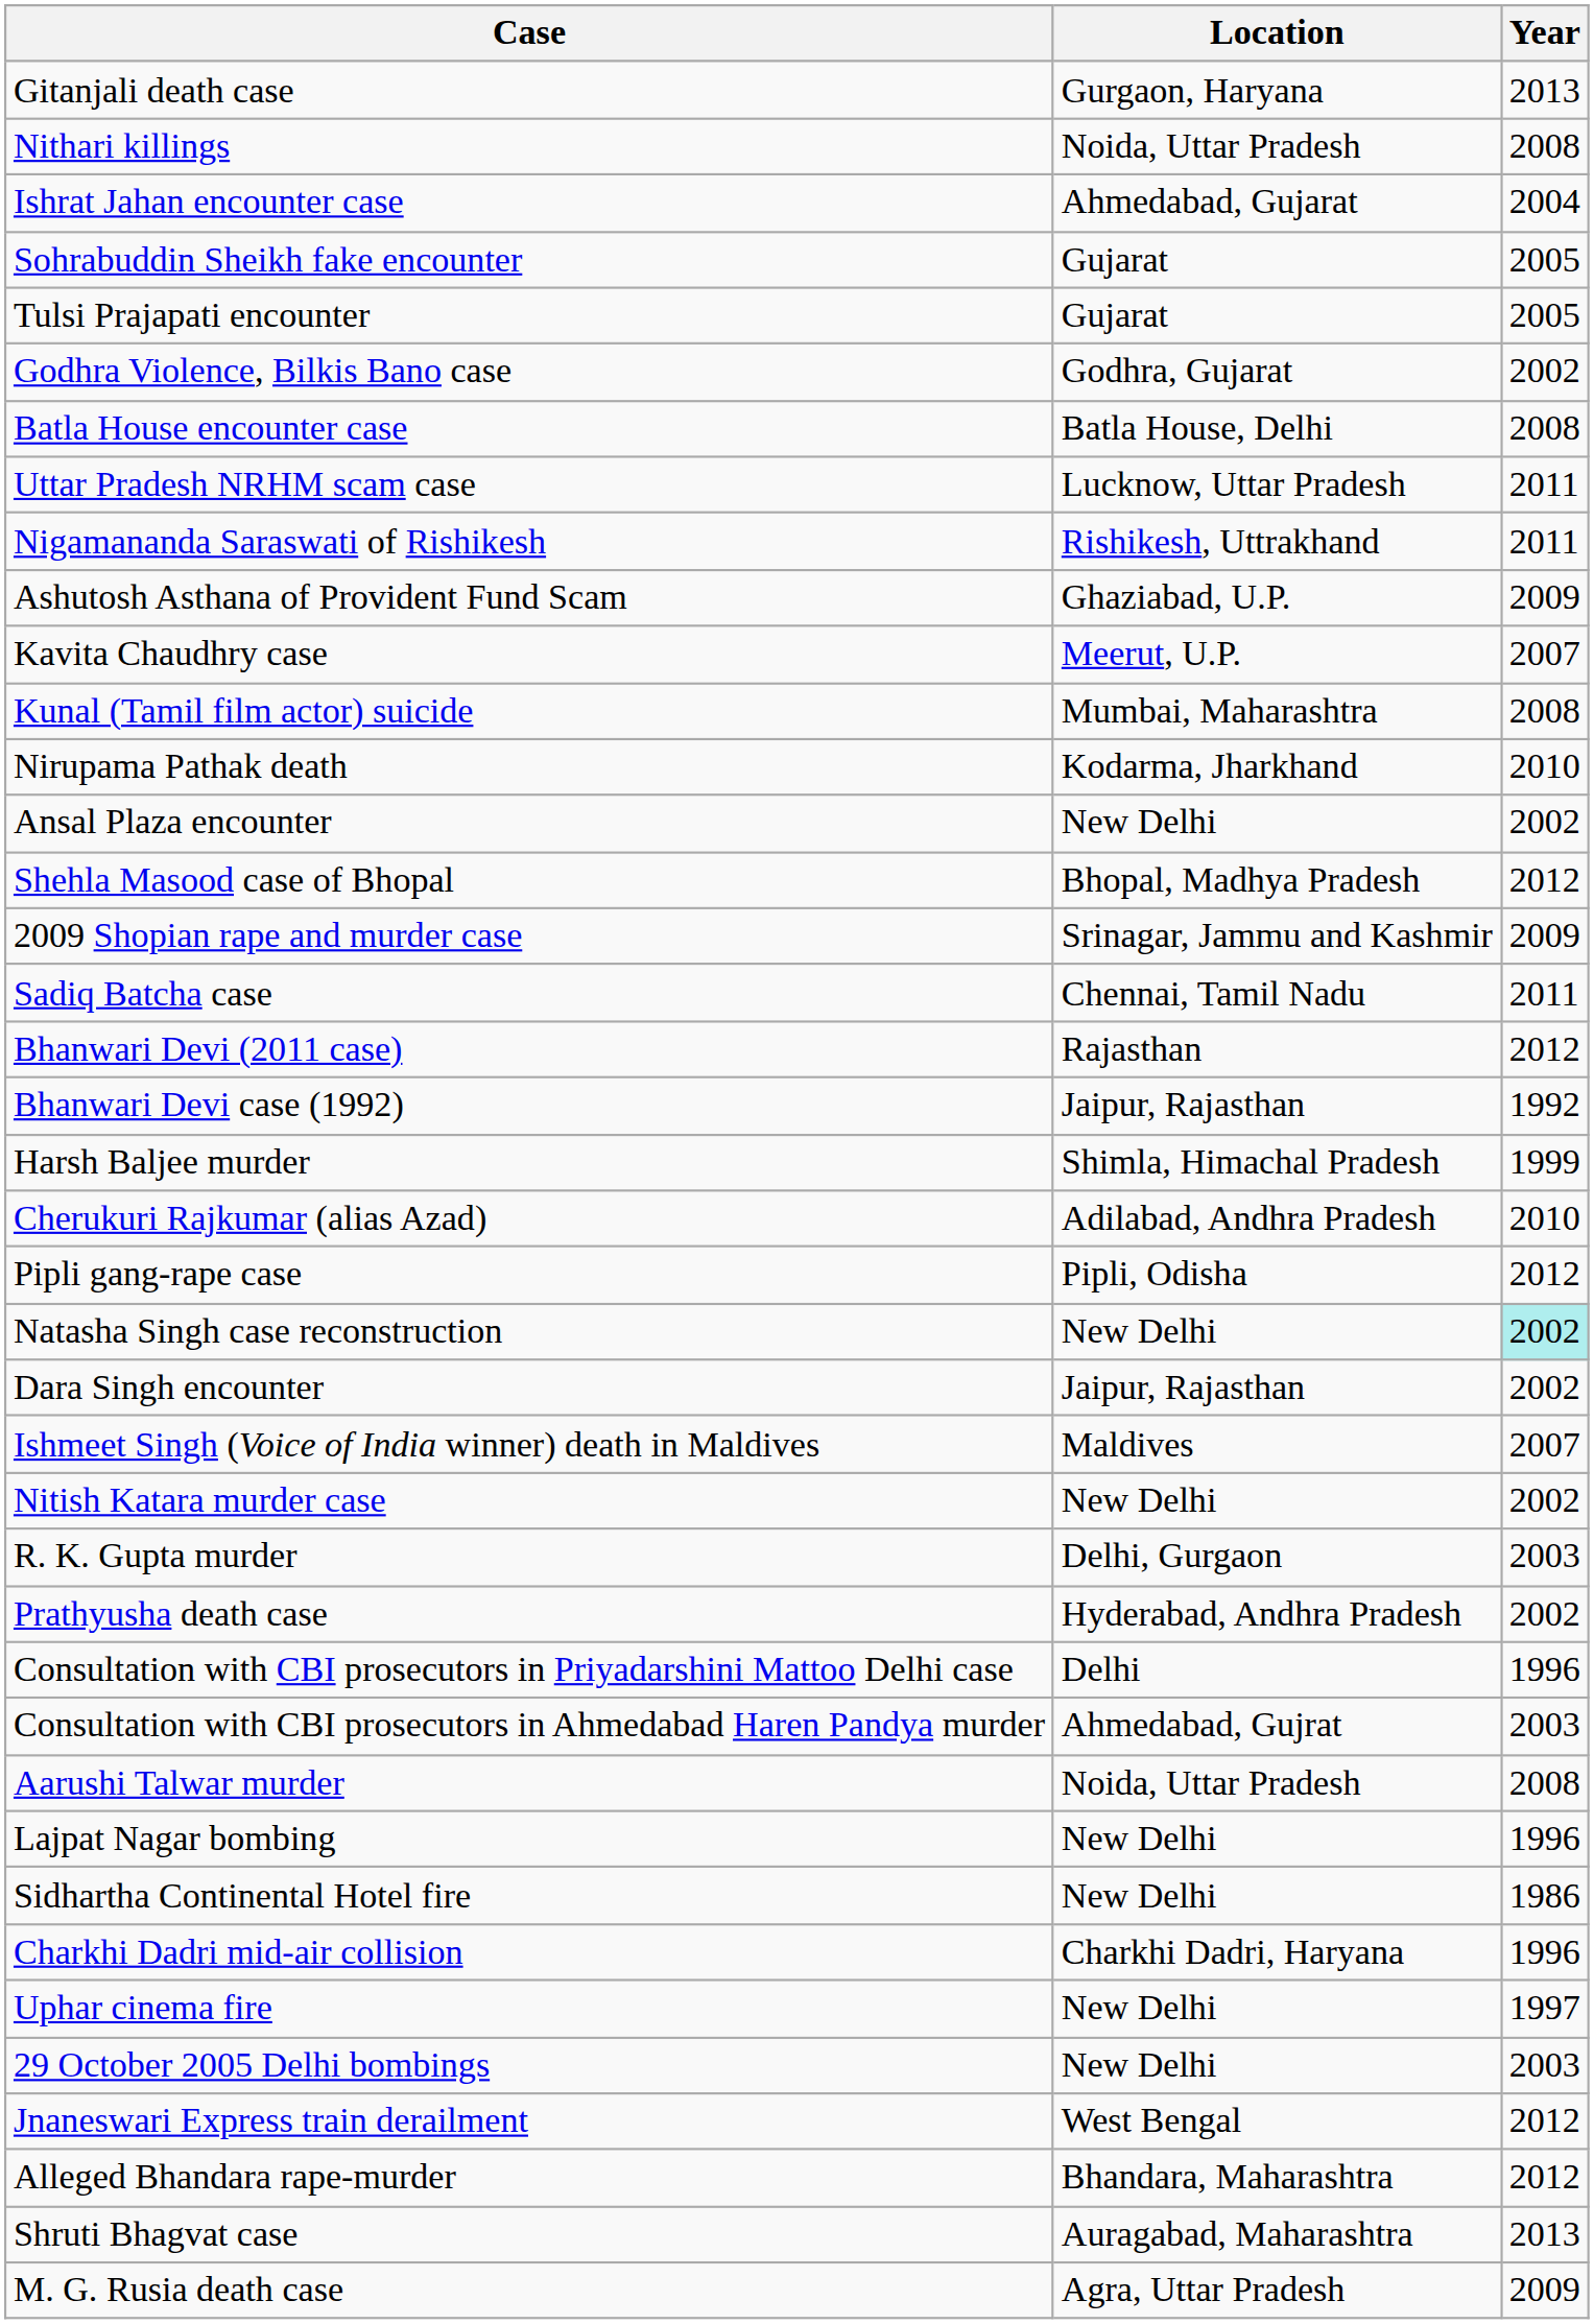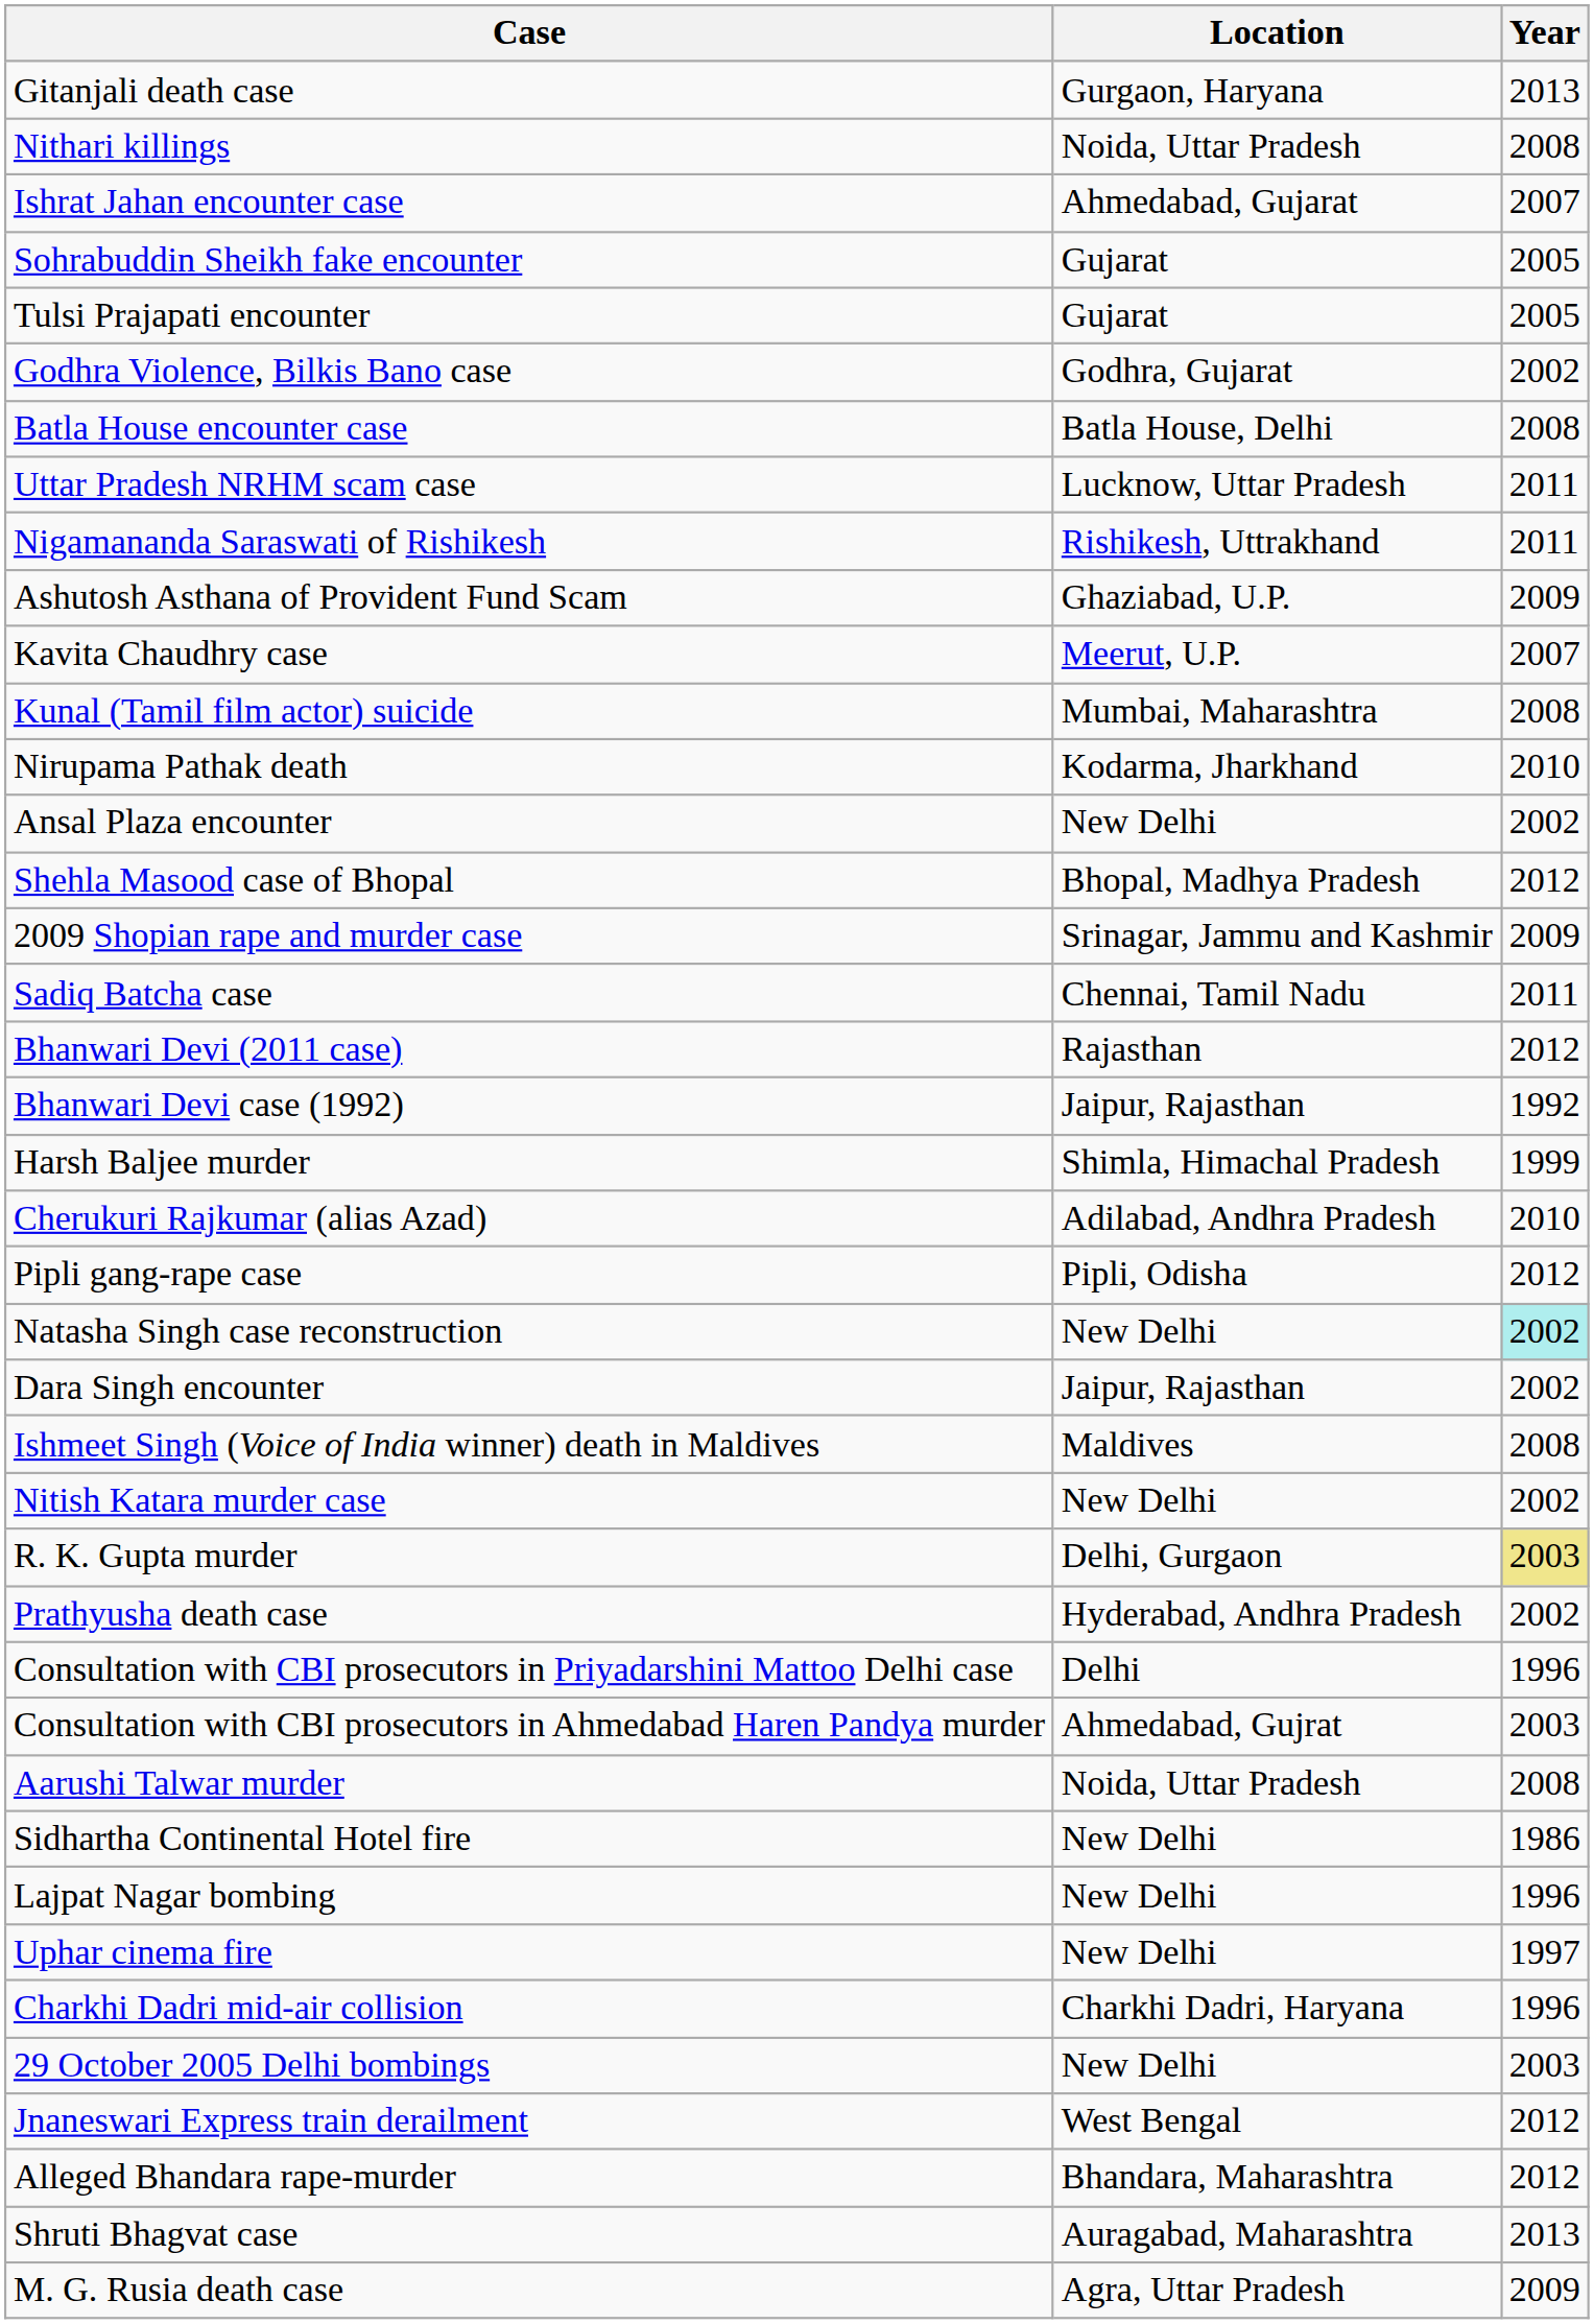Ishrat Jahan encounter case | Year: 2004 -> 2007
Ishmeet Singh (Voice of India winner) death in Maldives | Year: 2007 -> 2008
R. K. Gupta murder | Year: no background -> khaki background
rows swapped: Sidhartha Continental Hotel fire <-> Lajpat Nagar bombing
rows swapped: Uphar cinema fire <-> Charkhi Dadri mid-air collision
